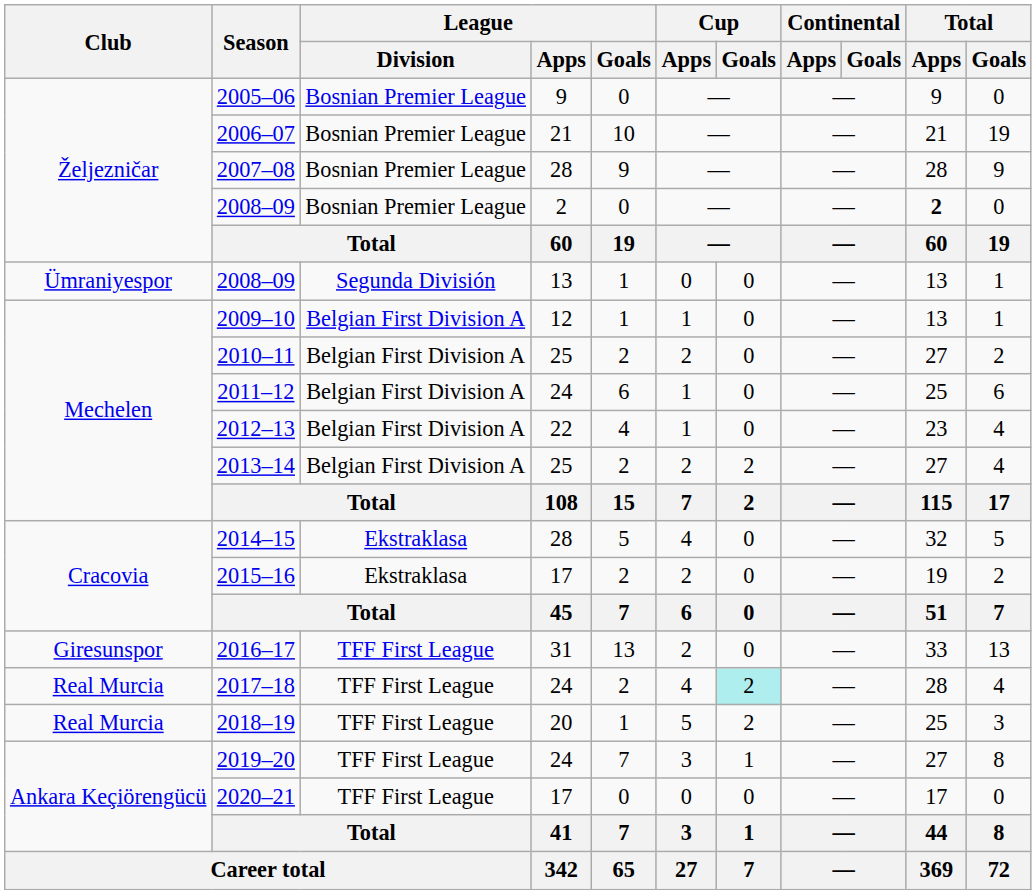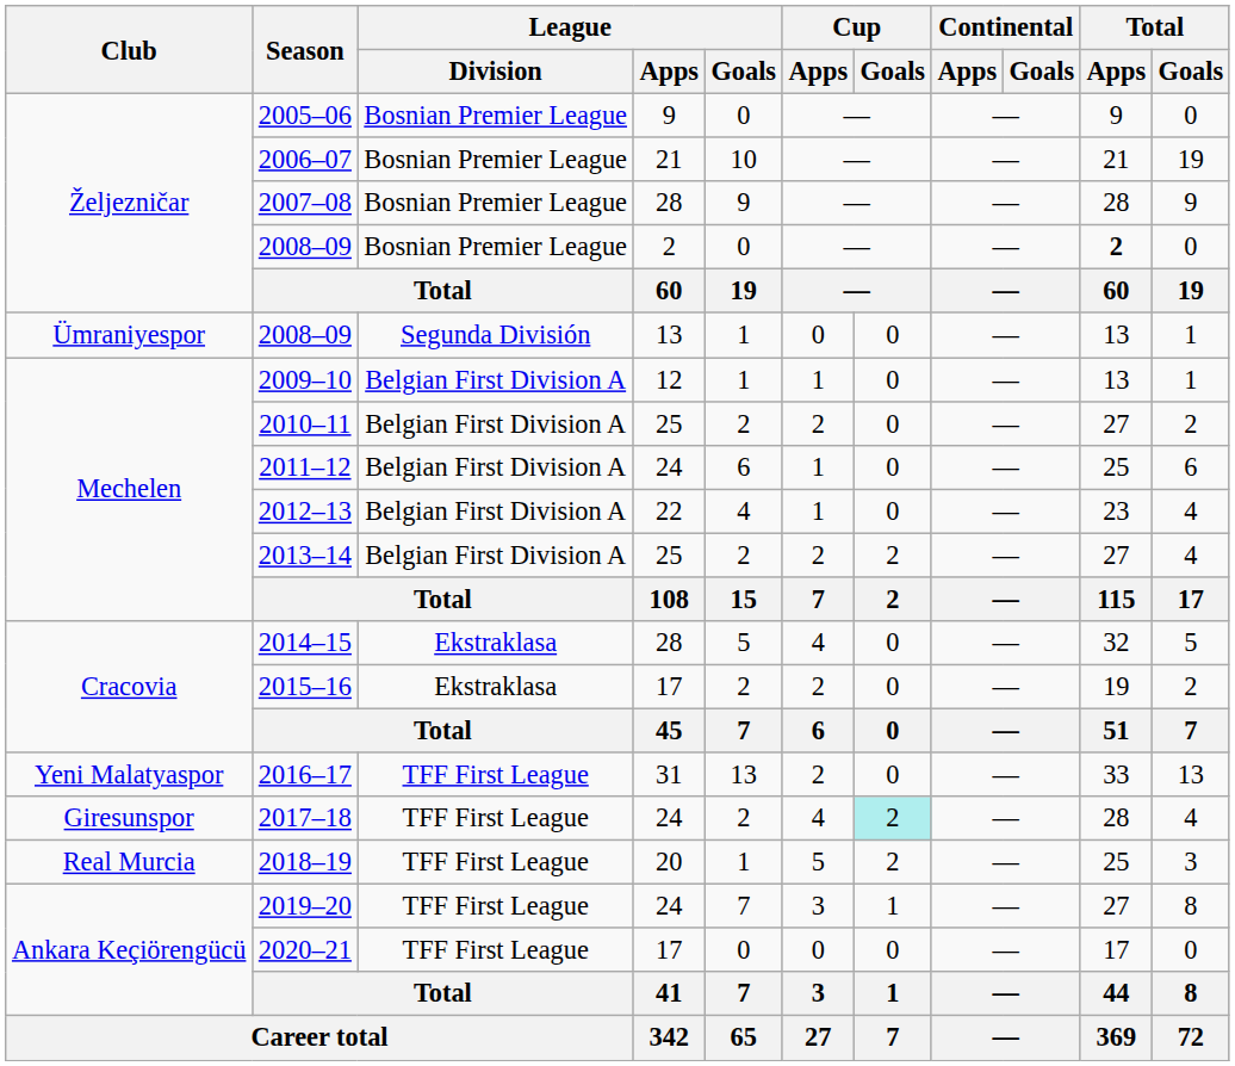2016–17 | Club: Giresunspor -> Yeni Malatyaspor
2017–18 | Club: Real Murcia -> Giresunspor
